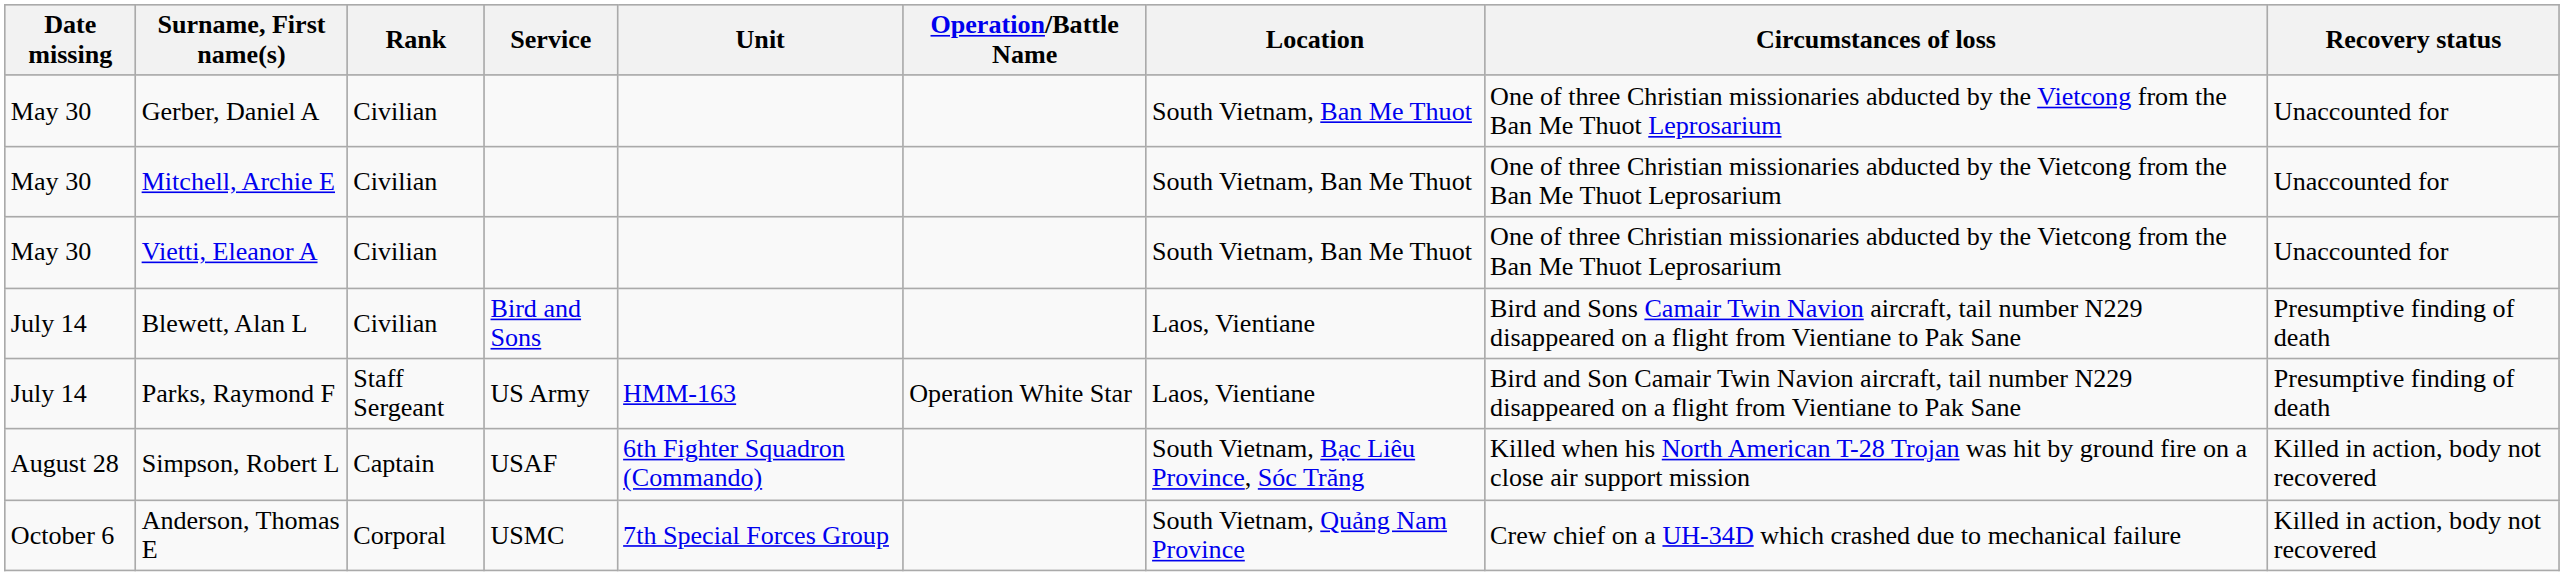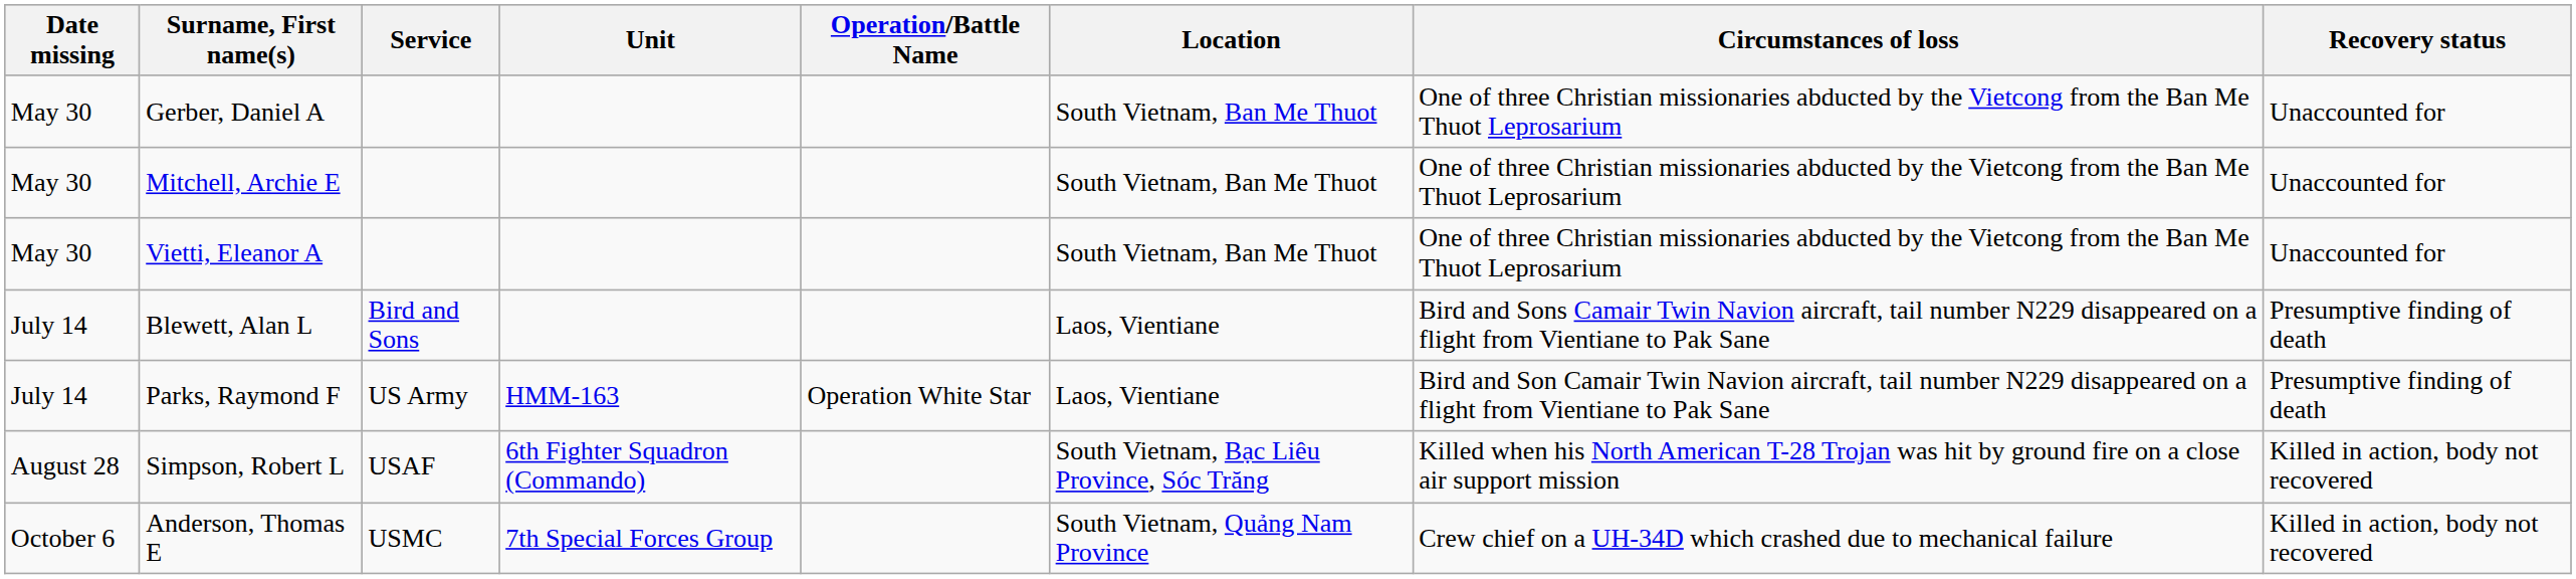- column: Rank | Civilian | Civilian | Civilian | Civilian | Staff Sergeant | Captain | Corporal
